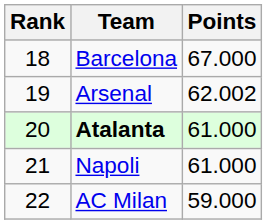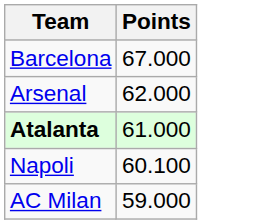- column: Rank | 18 | 19 | 20 | 21 | 22
Arsenal | Points: 62.002 -> 62.000
Napoli | Points: 61.000 -> 60.100
